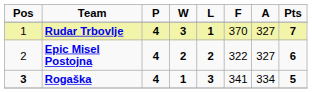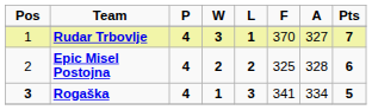Epic Misel Postojna | F: 322 -> 325
Epic Misel Postojna | A: 327 -> 328
